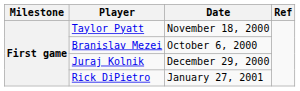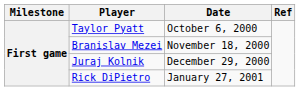Taylor Pyatt | Date: November 18, 2000 -> October 6, 2000
Branislav Mezei | Date: October 6, 2000 -> November 18, 2000
